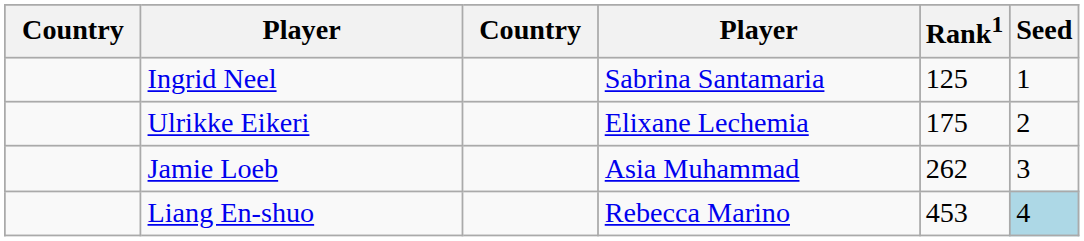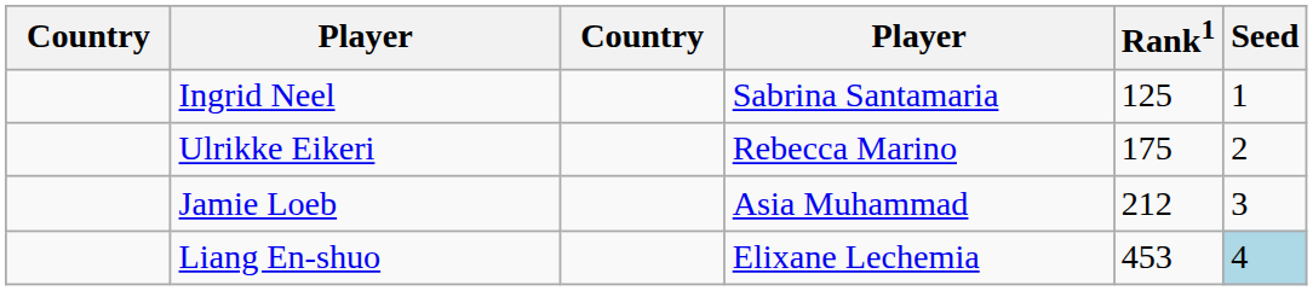Ulrikke Eikeri | column 4: Elixane Lechemia -> Rebecca Marino
Jamie Loeb | Rank1: 262 -> 212
Liang En-shuo | column 4: Rebecca Marino -> Elixane Lechemia
